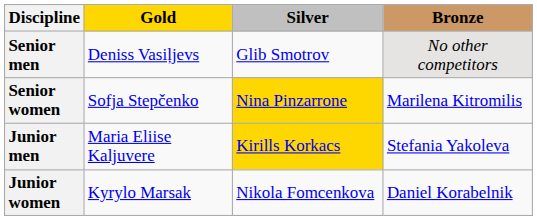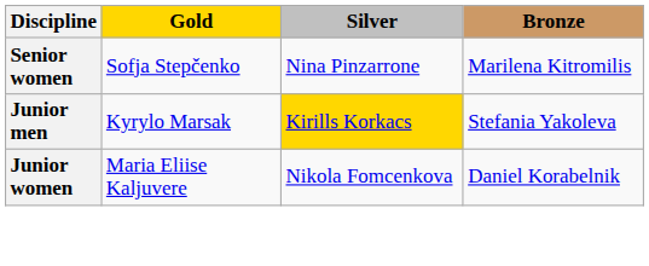- row: Senior men | Deniss Vasiļjevs | Glib Smotrov | No other competitors
Senior women | Silver: gold background -> no background
Junior men | Gold: Maria Eliise Kaljuvere -> Kyrylo Marsak
Junior women | Gold: Kyrylo Marsak -> Maria Eliise Kaljuvere
